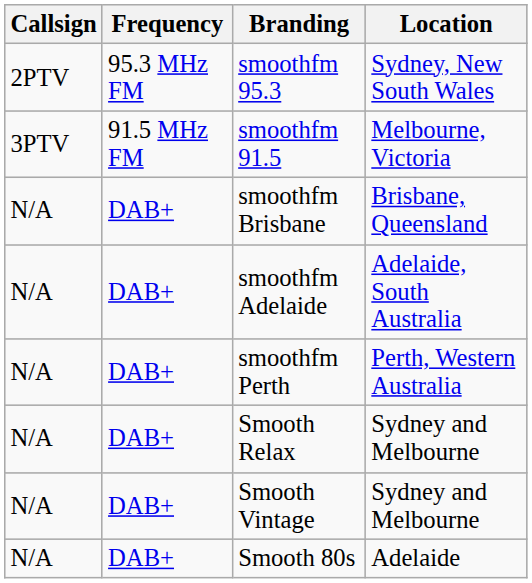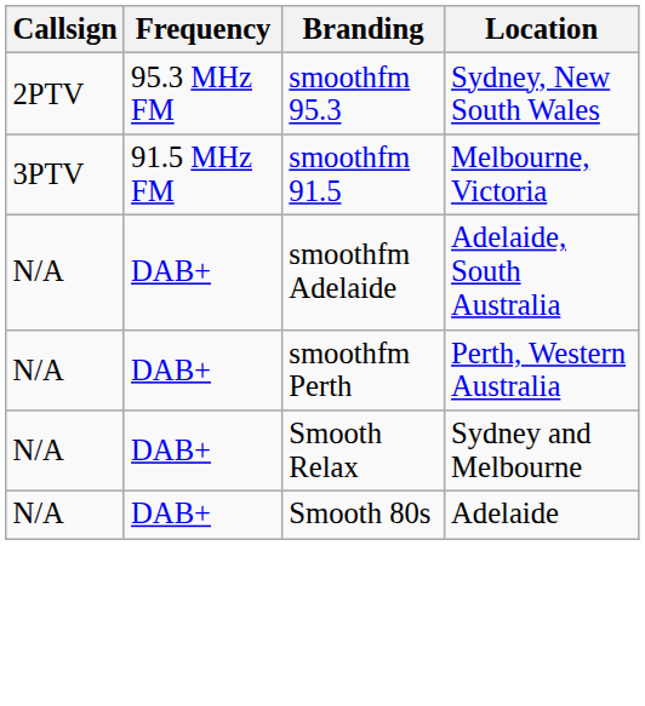- row: N/A | DAB+ | smoothfm Brisbane | Brisbane, Queensland
- row: N/A | DAB+ | Smooth Vintage | Sydney and Melbourne
